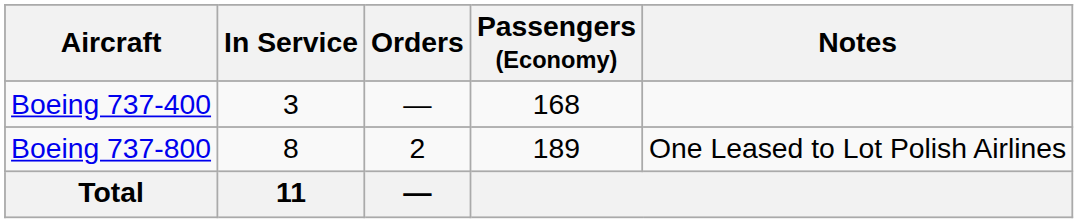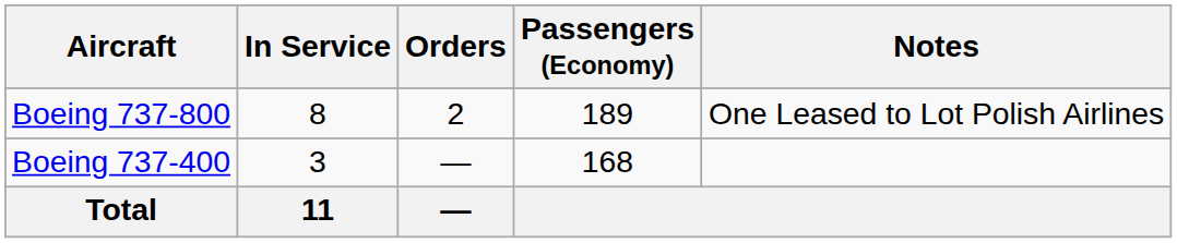rows swapped: Boeing 737-400 <-> Boeing 737-800
